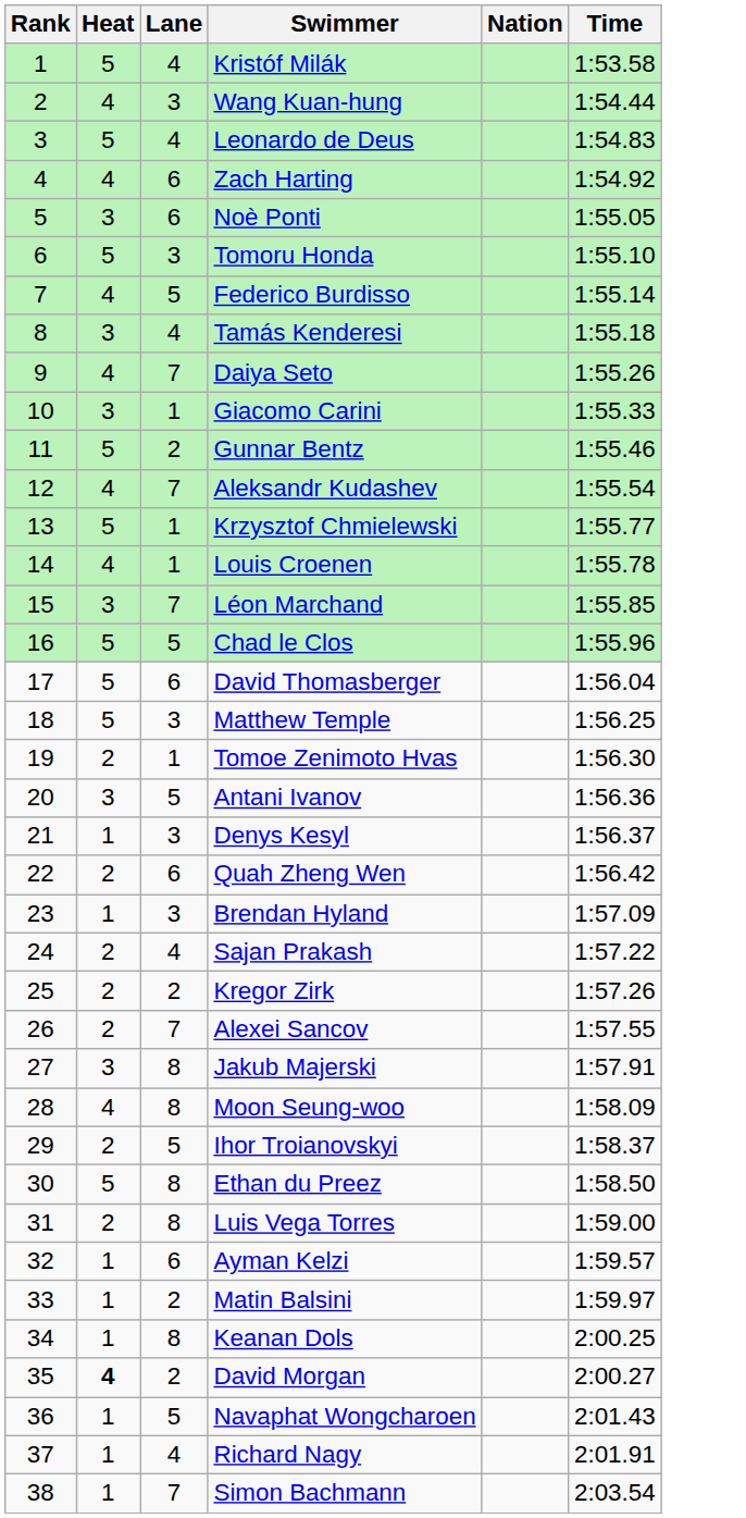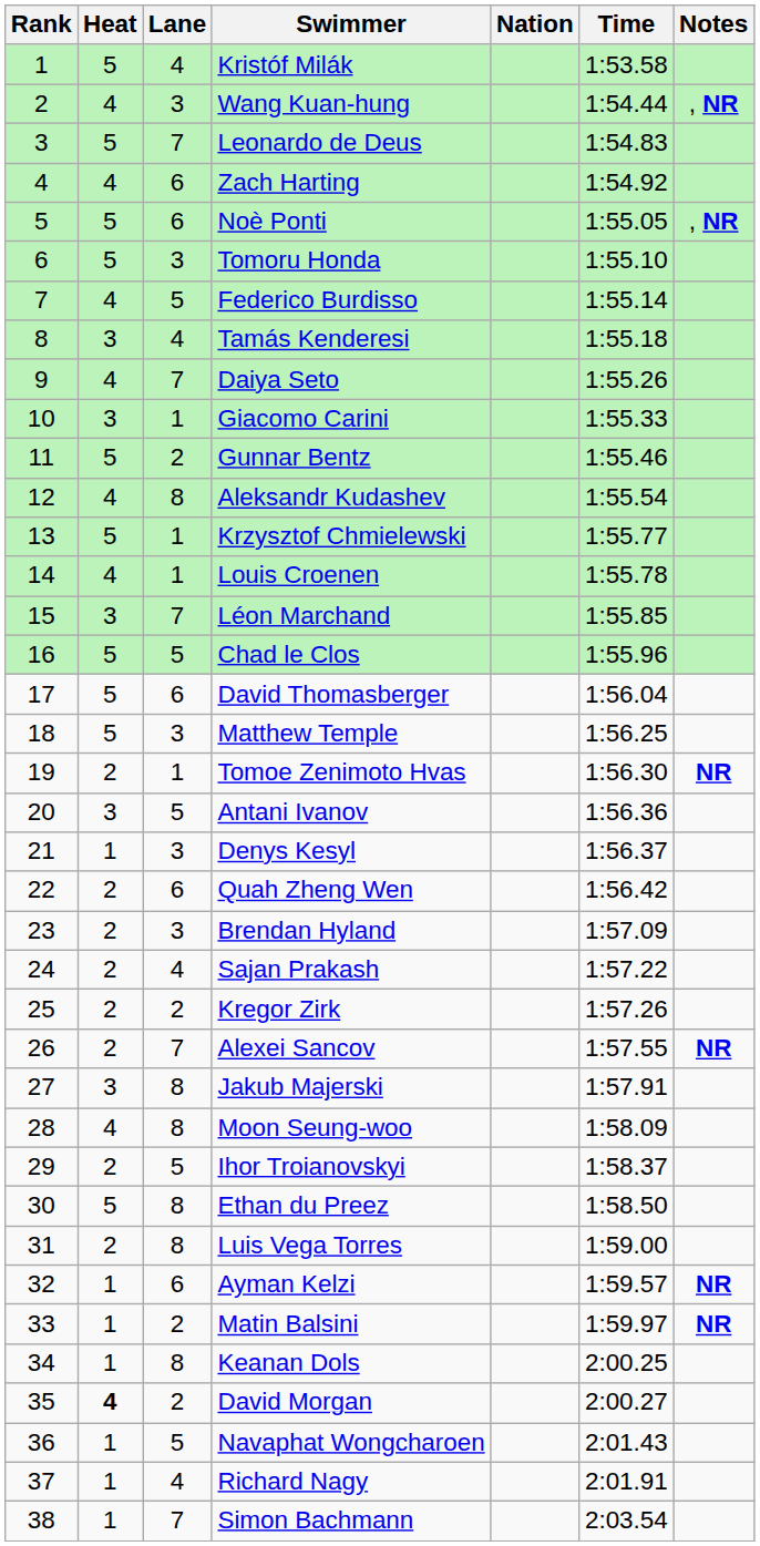+ column: Notes | , NR | , NR | NR | NR | NR | NR
Leonardo de Deus | Lane: 4 -> 7
Noè Ponti | Heat: 3 -> 5
Aleksandr Kudashev | Lane: 7 -> 8
Brendan Hyland | Heat: 1 -> 2
